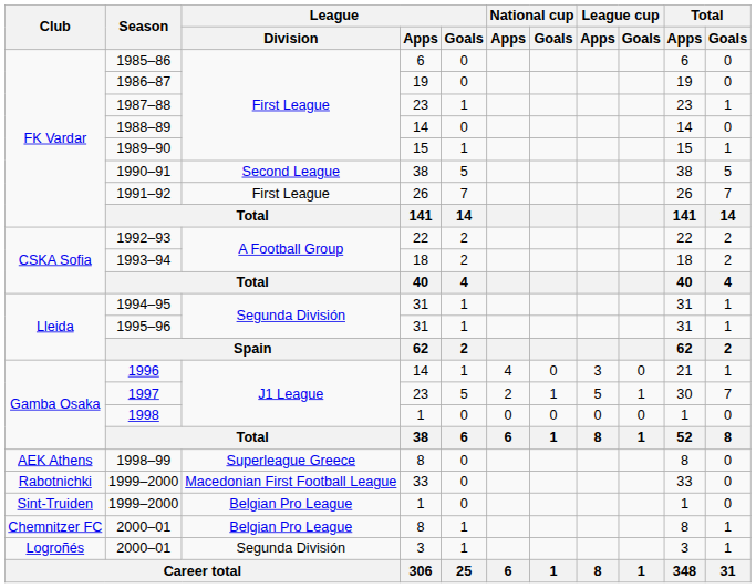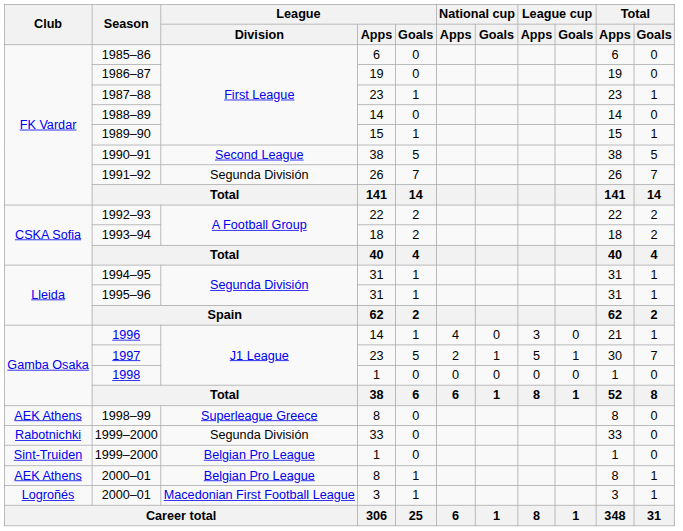1991–92 | League / Division: First League -> Segunda División
1999–2000 / 33 | League / Division: Macedonian First Football League -> Segunda División
2000–01 / 8 | Club: Chemnitzer FC -> AEK Athens
2000–01 / 3 | League / Division: Segunda División -> Macedonian First Football League
